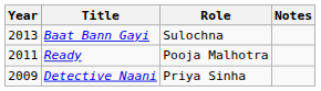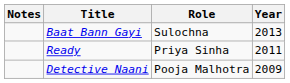columns swapped: Year <-> Notes
Ready | Role: Pooja Malhotra -> Priya Sinha
Detective Naani | Role: Priya Sinha -> Pooja Malhotra
